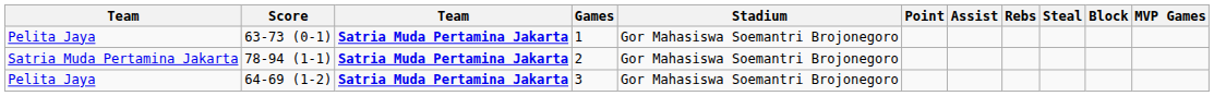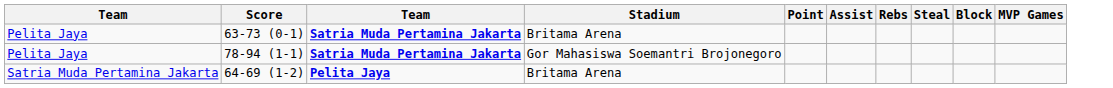- column: Games | 1 | 2 | 3
63-73 (0-1) | Stadium: Gor Mahasiswa Soemantri Brojonegoro -> Britama Arena
78-94 (1-1) | column 1: Satria Muda Pertamina Jakarta -> Pelita Jaya
64-69 (1-2) | column 1: Pelita Jaya -> Satria Muda Pertamina Jakarta
64-69 (1-2) | column 3: Satria Muda Pertamina Jakarta -> Pelita Jaya
64-69 (1-2) | Stadium: Gor Mahasiswa Soemantri Brojonegoro -> Britama Arena
